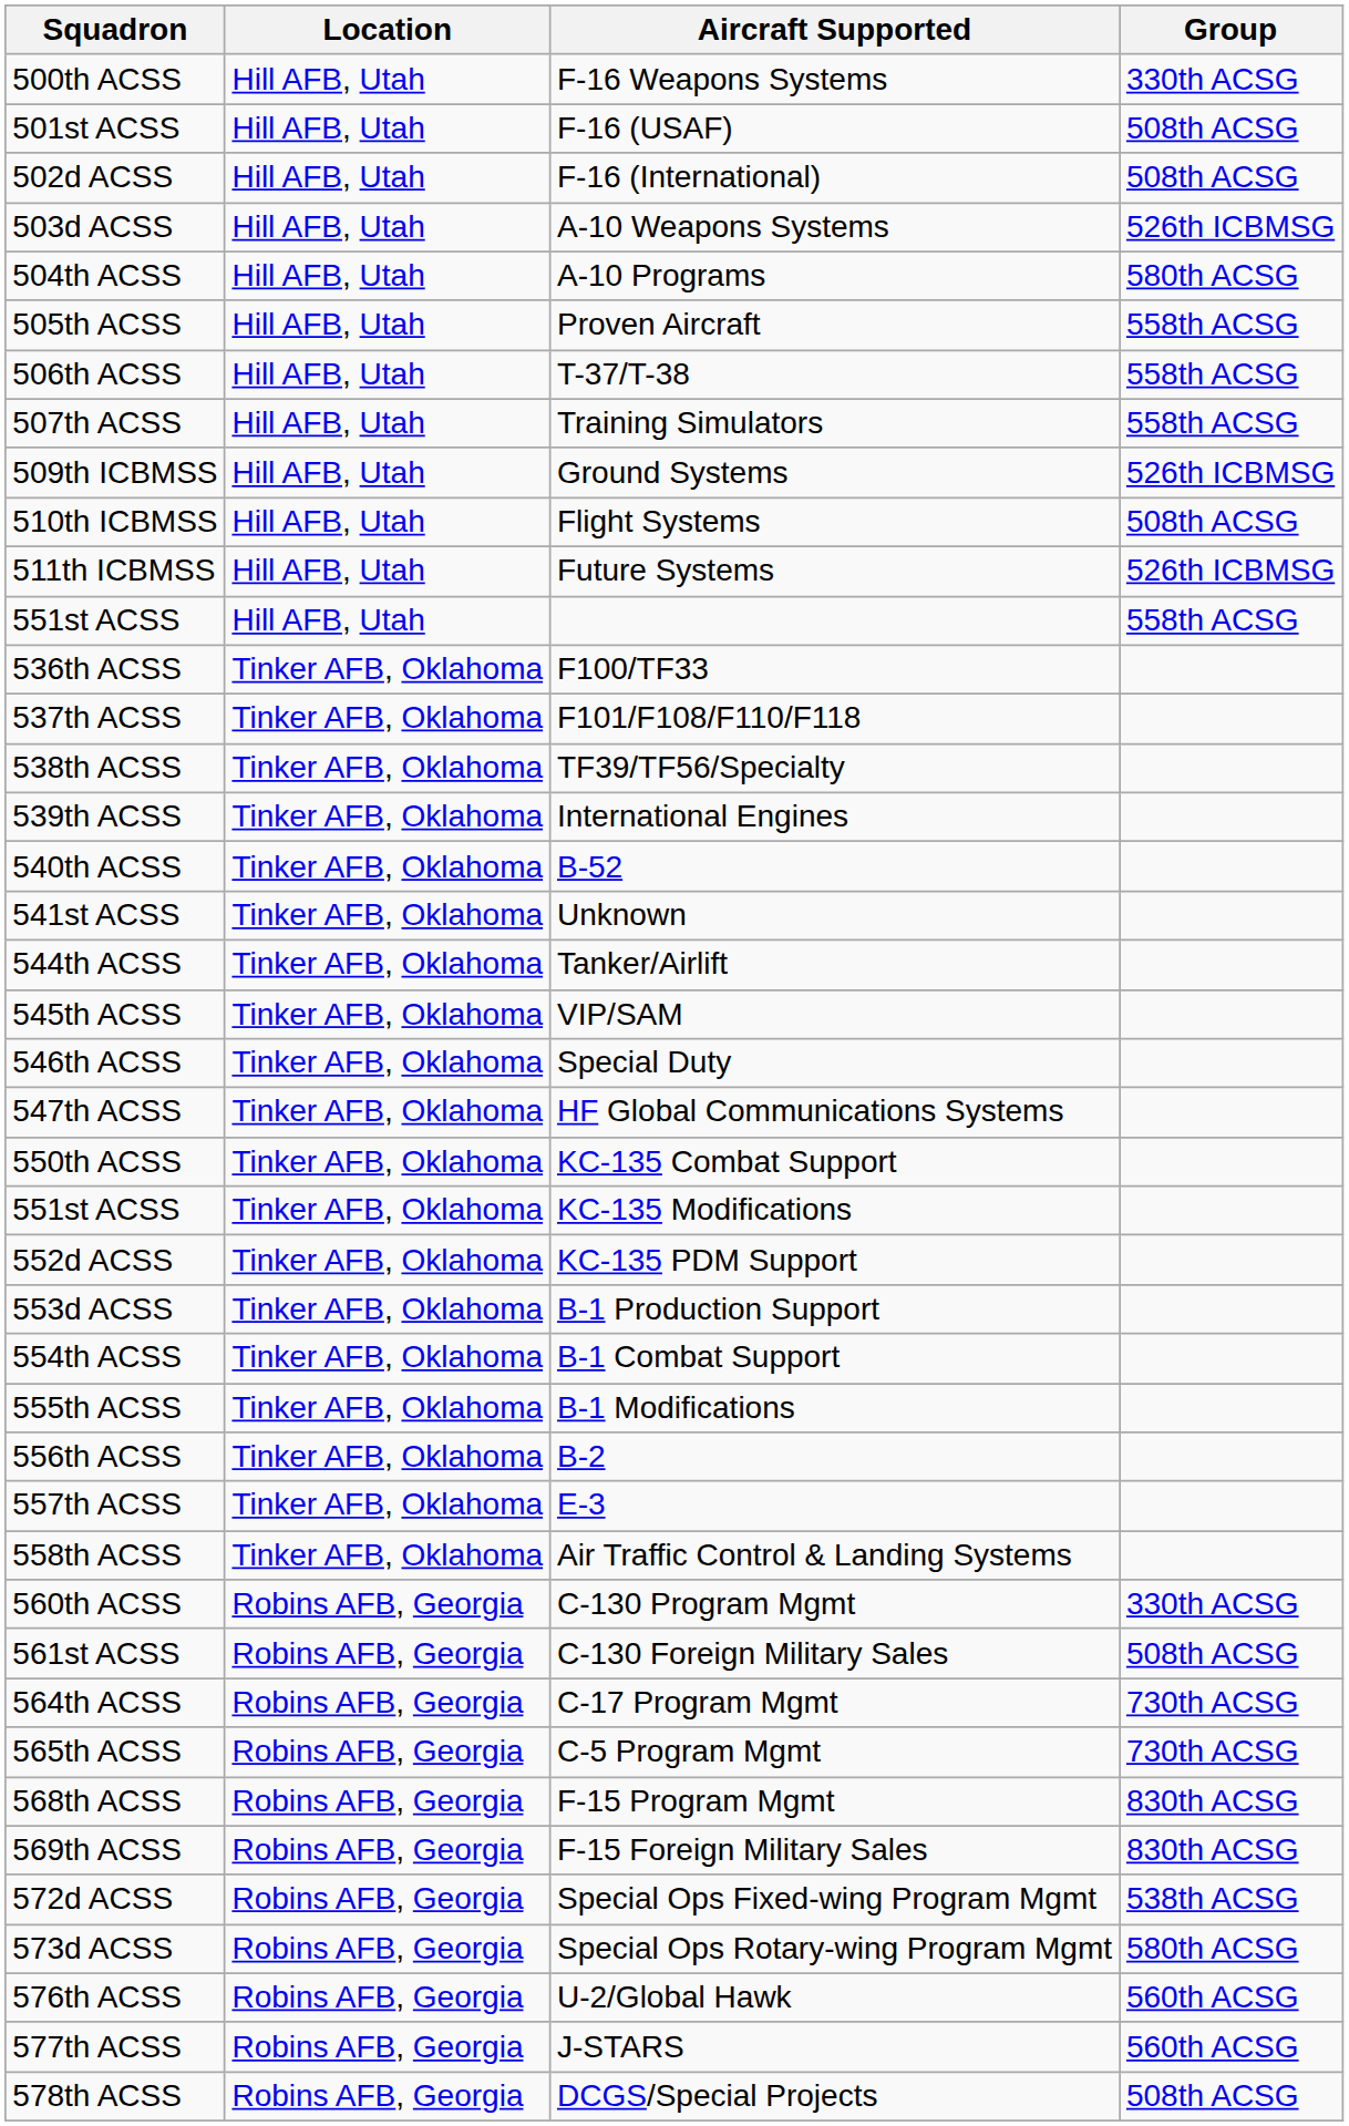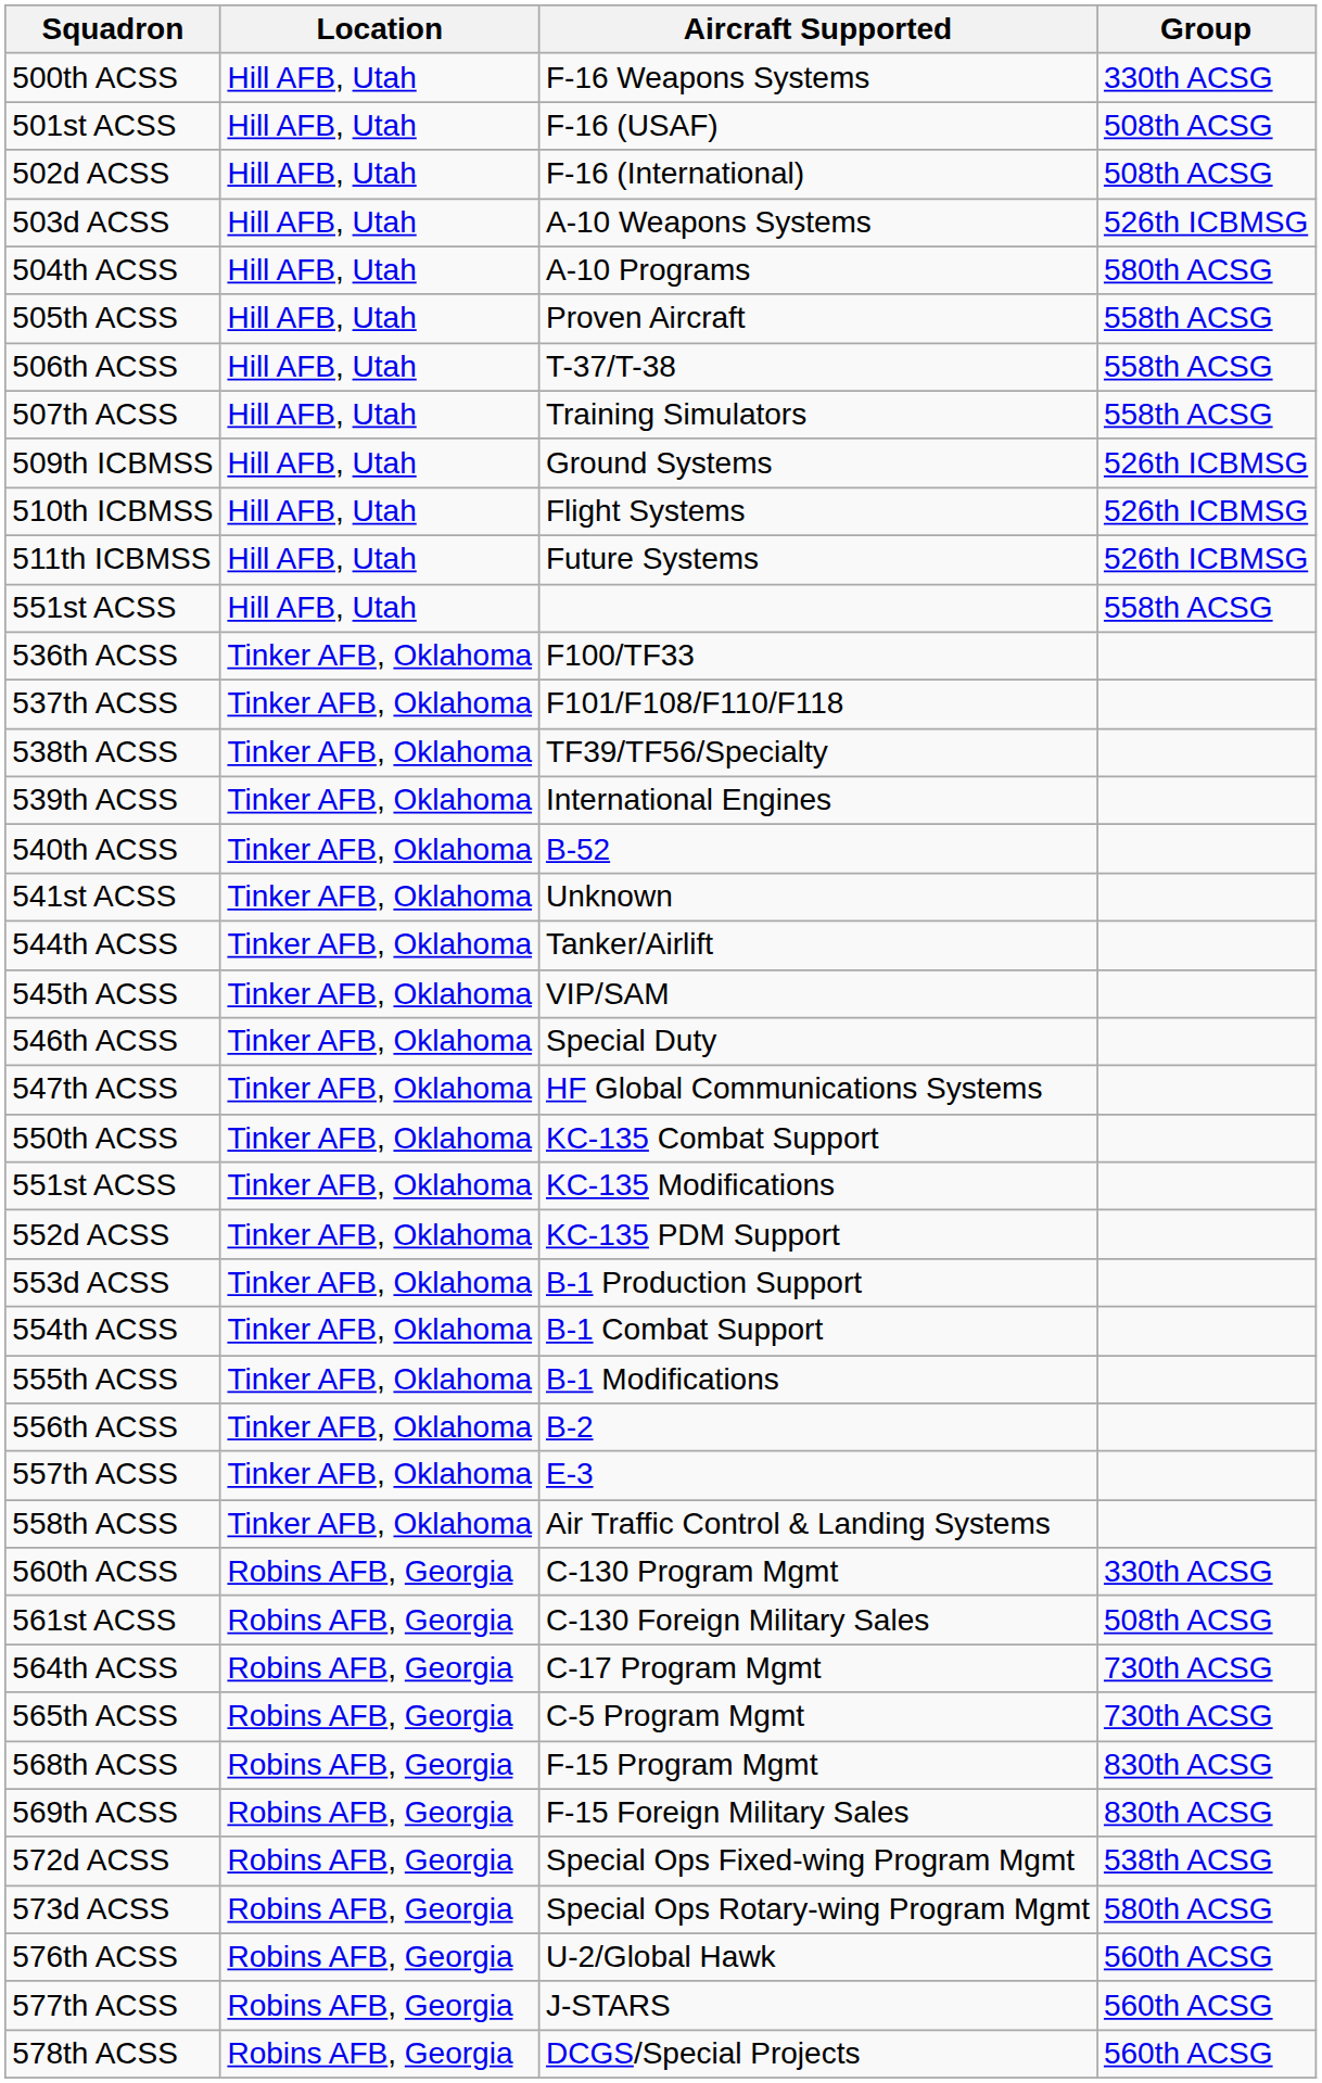Flight Systems | Group: 508th ACSG -> 526th ICBMSG
DCGS/Special Projects | Group: 508th ACSG -> 560th ACSG
